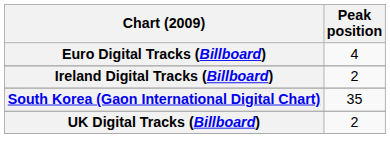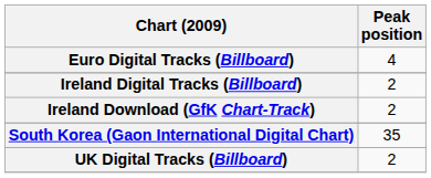+ row: Ireland Download (GfK Chart-Track) | 2
